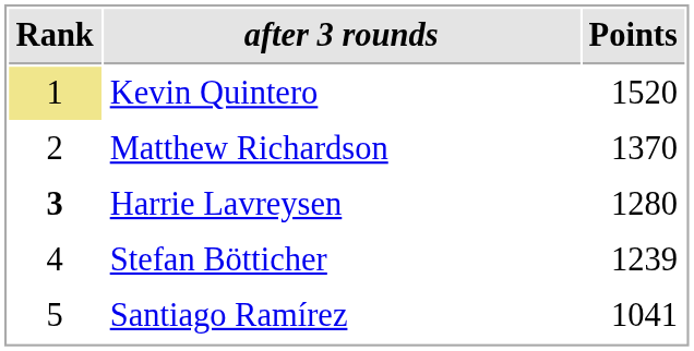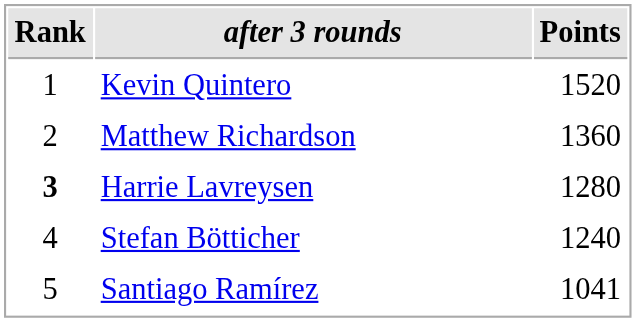Kevin Quintero | Rank: khaki background -> no background
Matthew Richardson | Points: 1370 -> 1360
Stefan Bötticher | Points: 1239 -> 1240
